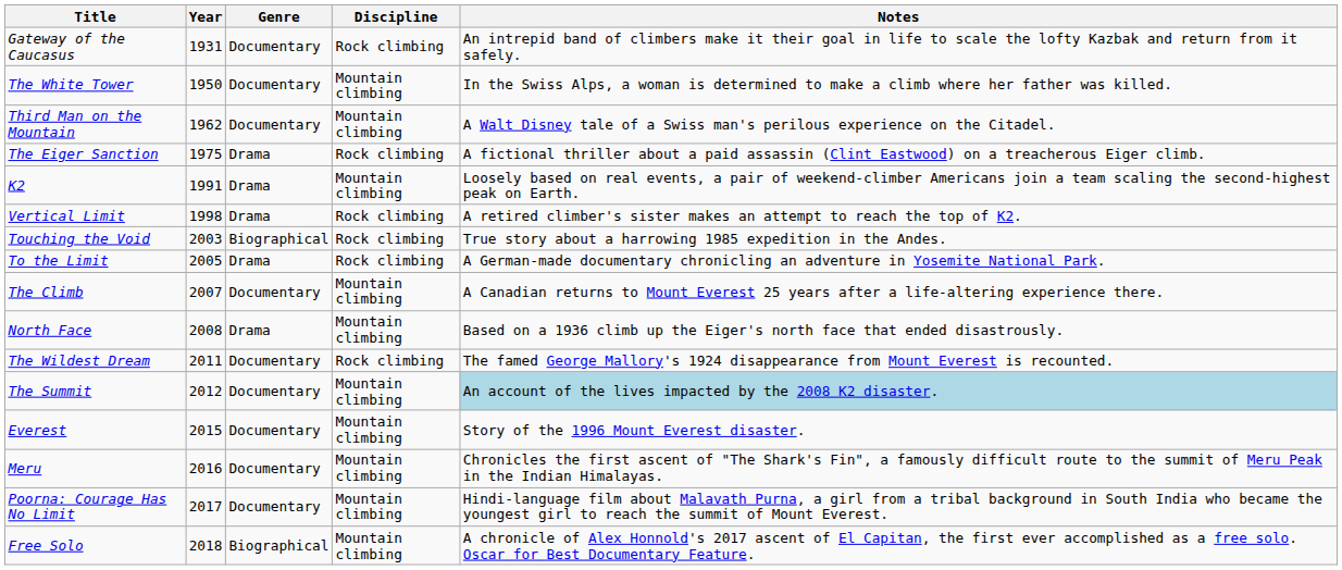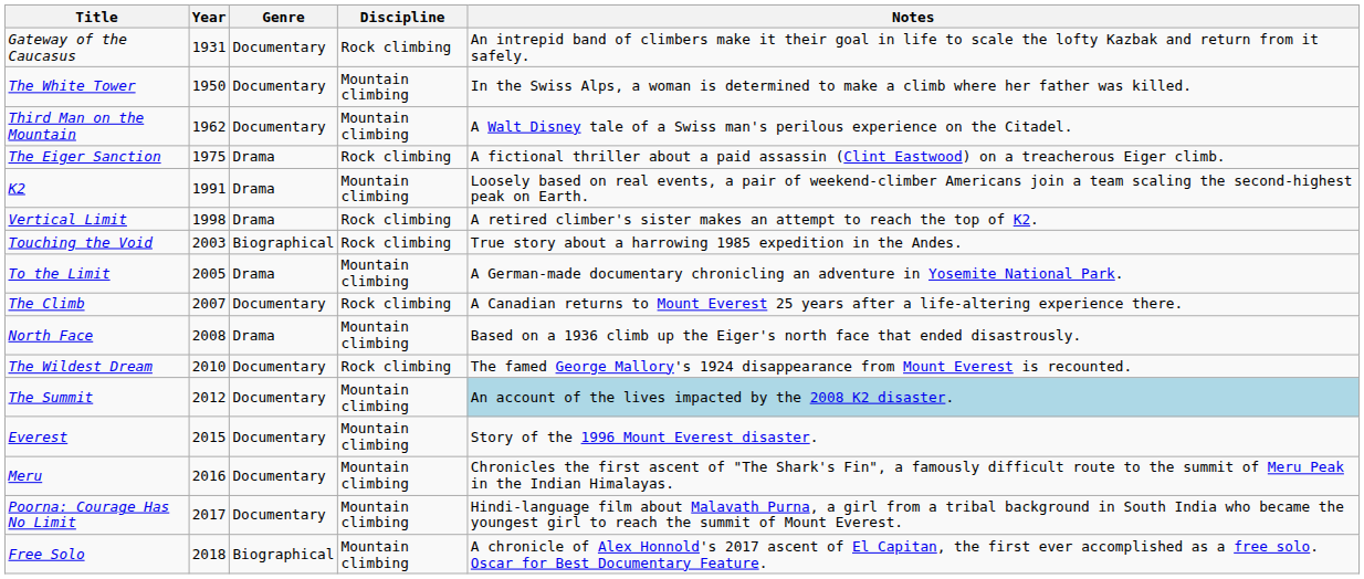To the Limit | Discipline: Rock climbing -> Mountain climbing
The Climb | Discipline: Mountain climbing -> Rock climbing
The Wildest Dream | Year: 2011 -> 2010
